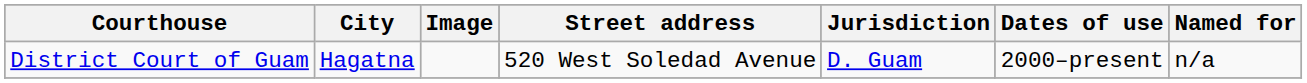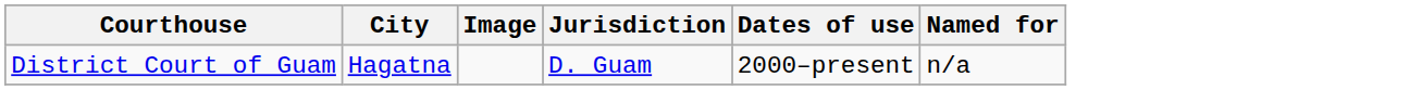- column: Street address | 520 West Soledad Avenue
